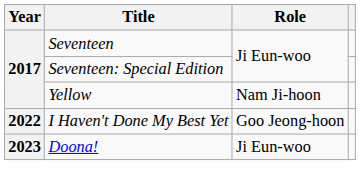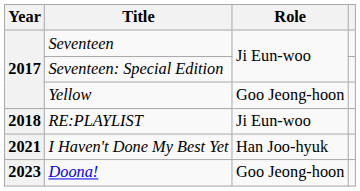Yellow | Role: Nam Ji-hoon -> Goo Jeong-hoon
+ row: 2018 | RE:PLAYLIST | Ji Eun-woo
I Haven't Done My Best Yet | Year: 2022 -> 2021
I Haven't Done My Best Yet | Role: Goo Jeong-hoon -> Han Joo-hyuk
Doona! | Role: Ji Eun-woo -> Goo Jeong-hoon
